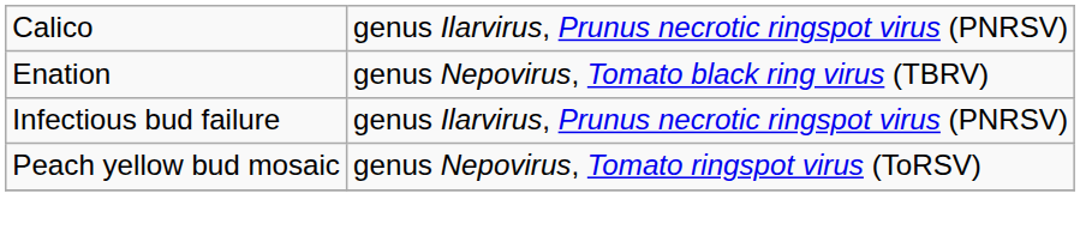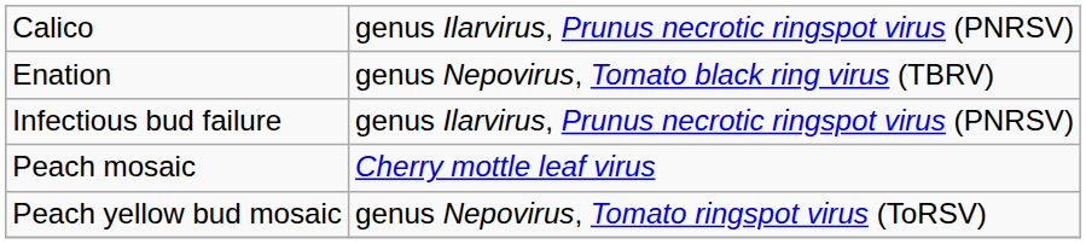+ row: Peach mosaic | Cherry mottle leaf virus
